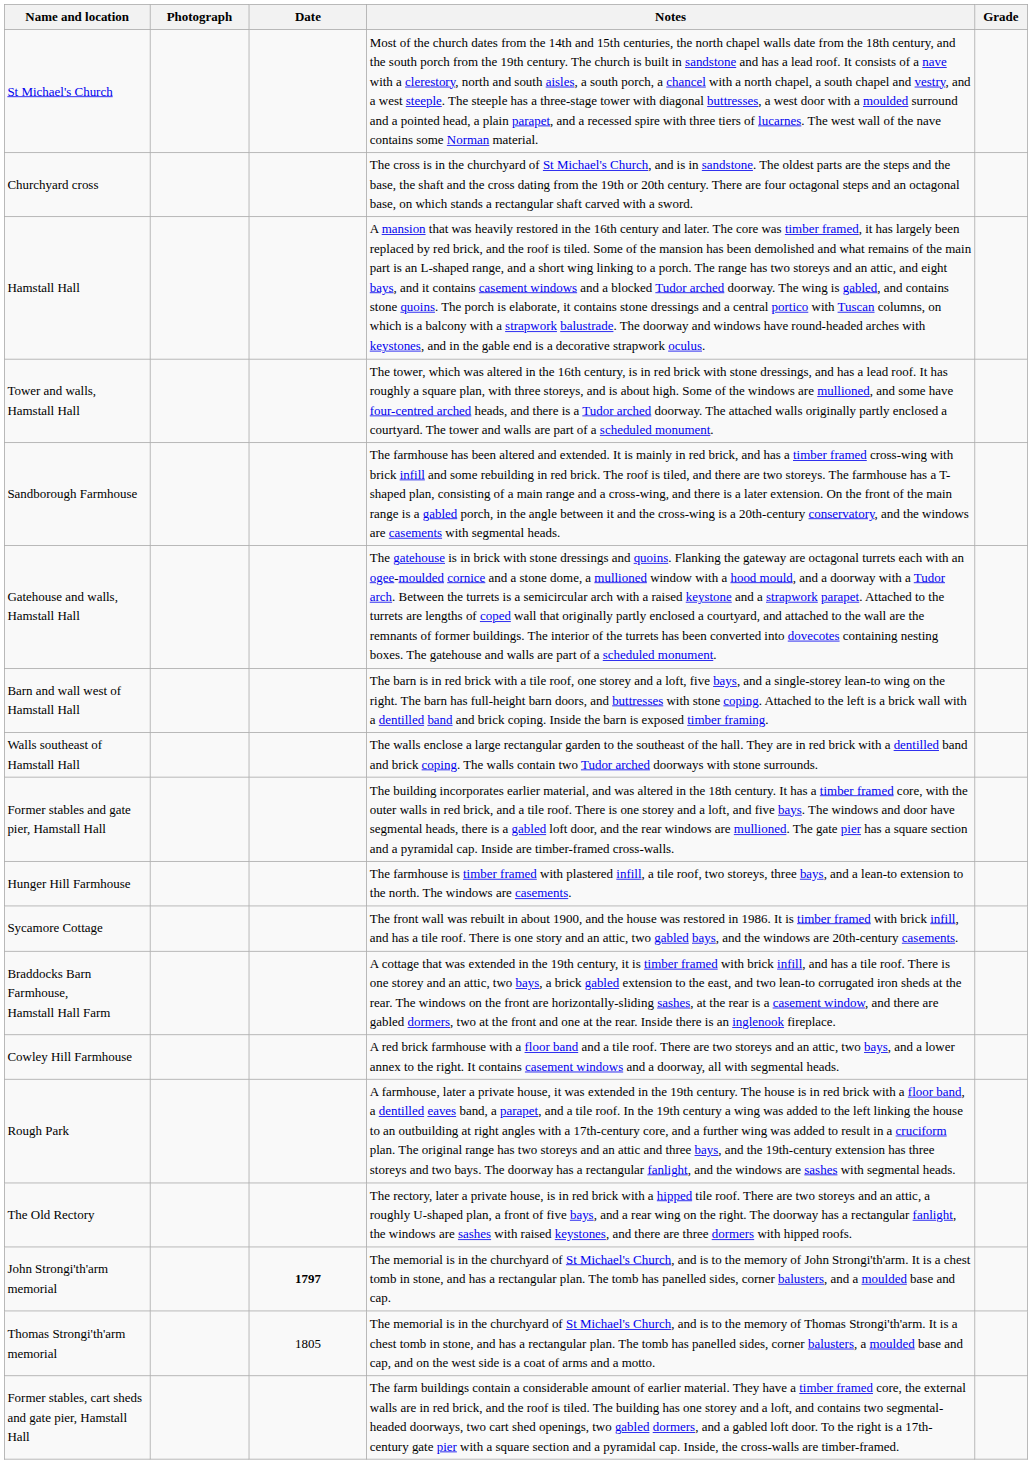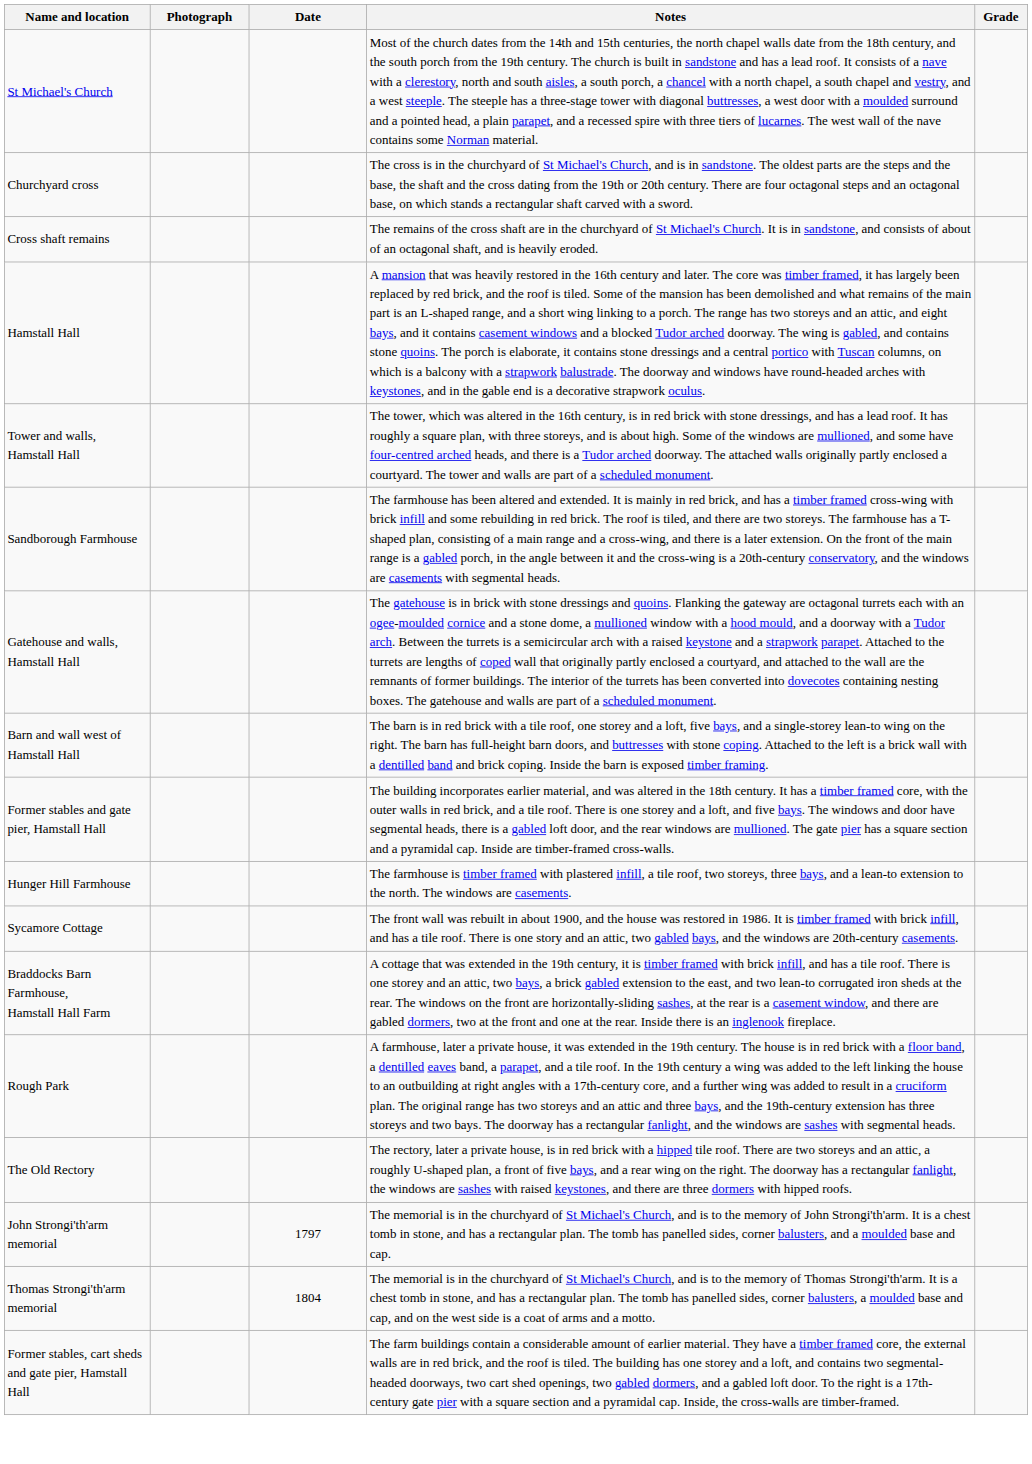+ row: Cross shaft remains | The remains of the cross shaft are in the churchyard of St Michael's Church. It is in sandstone, and consists of about of an octagonal shaft, and is heavily eroded.
- row: Walls southeast of Hamstall Hall | The walls enclose a large rectangular garden to the southeast of the hall. They are in red brick with a dentilled band and brick coping. The walls contain two Tudor arched doorways with stone surrounds.
- row: Cowley Hill Farmhouse | A red brick farmhouse with a floor band and a tile roof. There are two storeys and an attic, two bays, and a lower annex to the right. It contains casement windows and a doorway, all with segmental heads.
John Strongi'th'arm memorial | Date: bold -> normal
Thomas Strongi'th'arm memorial | Date: 1805 -> 1804
